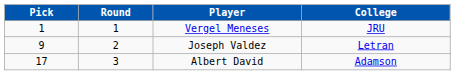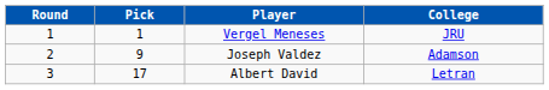columns swapped: Round <-> Pick
Joseph Valdez | College: Letran -> Adamson
Albert David | College: Adamson -> Letran
